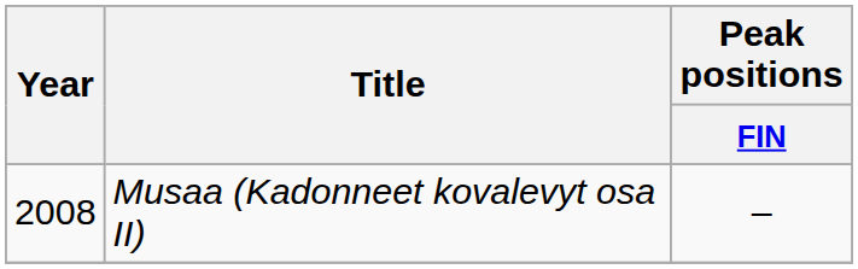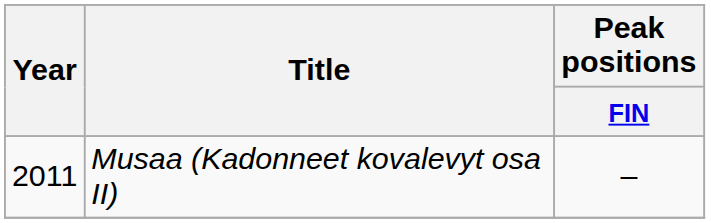Musaa (Kadonneet kovalevyt osa II) | Year: 2008 -> 2011
